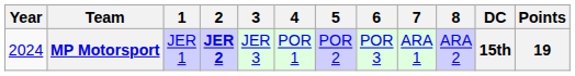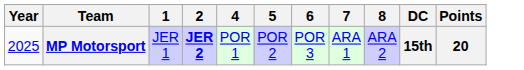- column: 3 | JER 3
MP Motorsport | Year: 2024 -> 2025
MP Motorsport | Points: 19 -> 20
